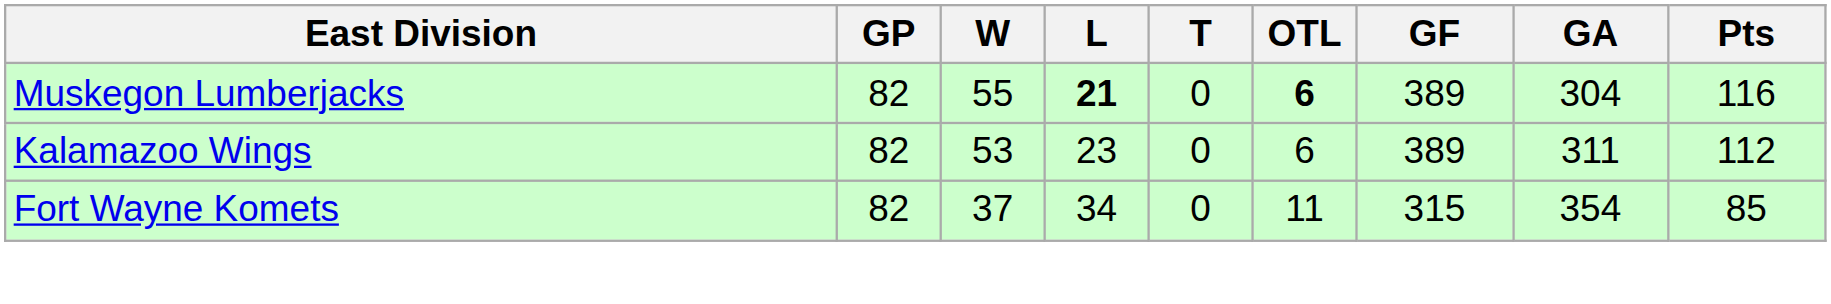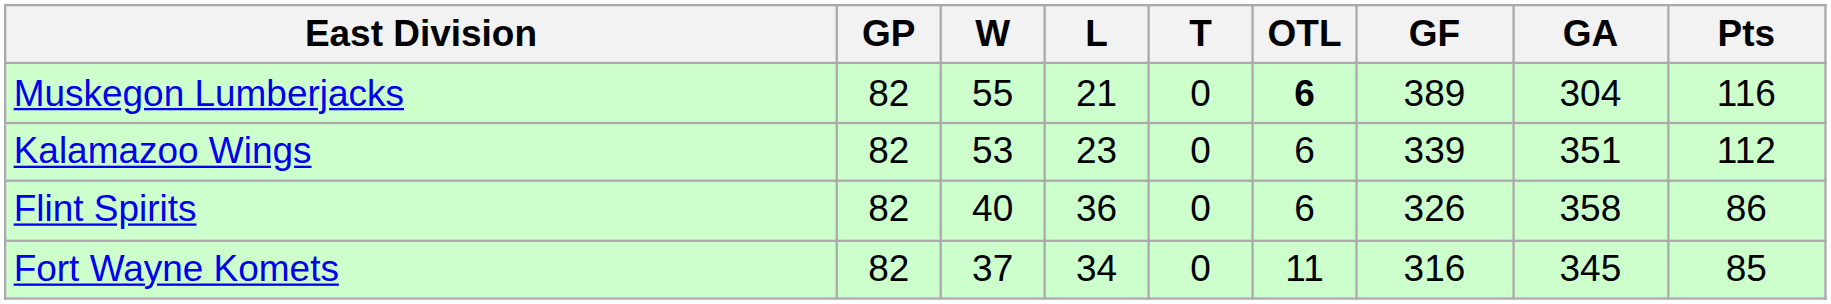Muskegon Lumberjacks | L: bold -> normal
Kalamazoo Wings | GF: 389 -> 339
Kalamazoo Wings | GA: 311 -> 351
+ row: Flint Spirits | 82 | 40 | 36 | 0 | 6 | 326 | 358 | 86
Fort Wayne Komets | GF: 315 -> 316
Fort Wayne Komets | GA: 354 -> 345
